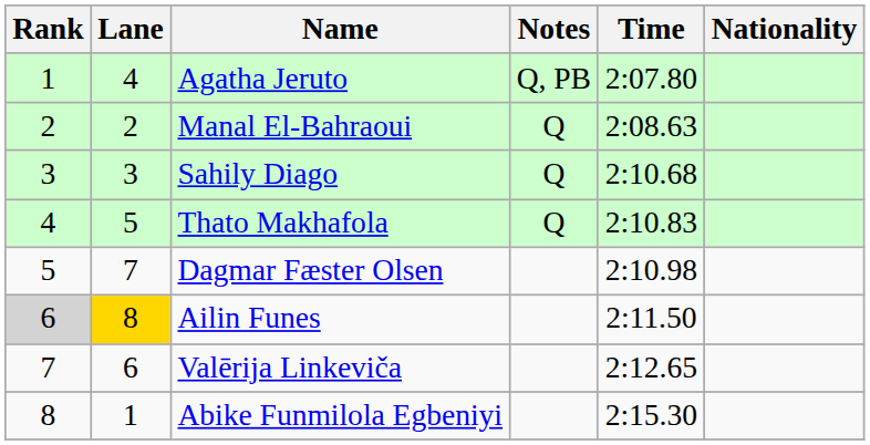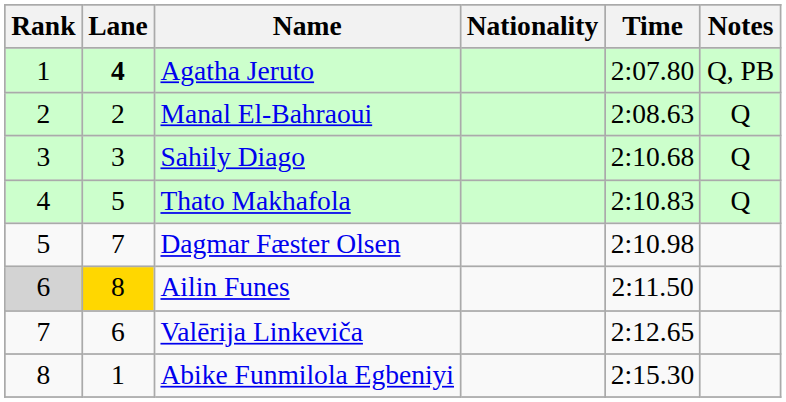columns swapped: Nationality <-> Notes
Agatha Jeruto | Lane: normal -> bold
